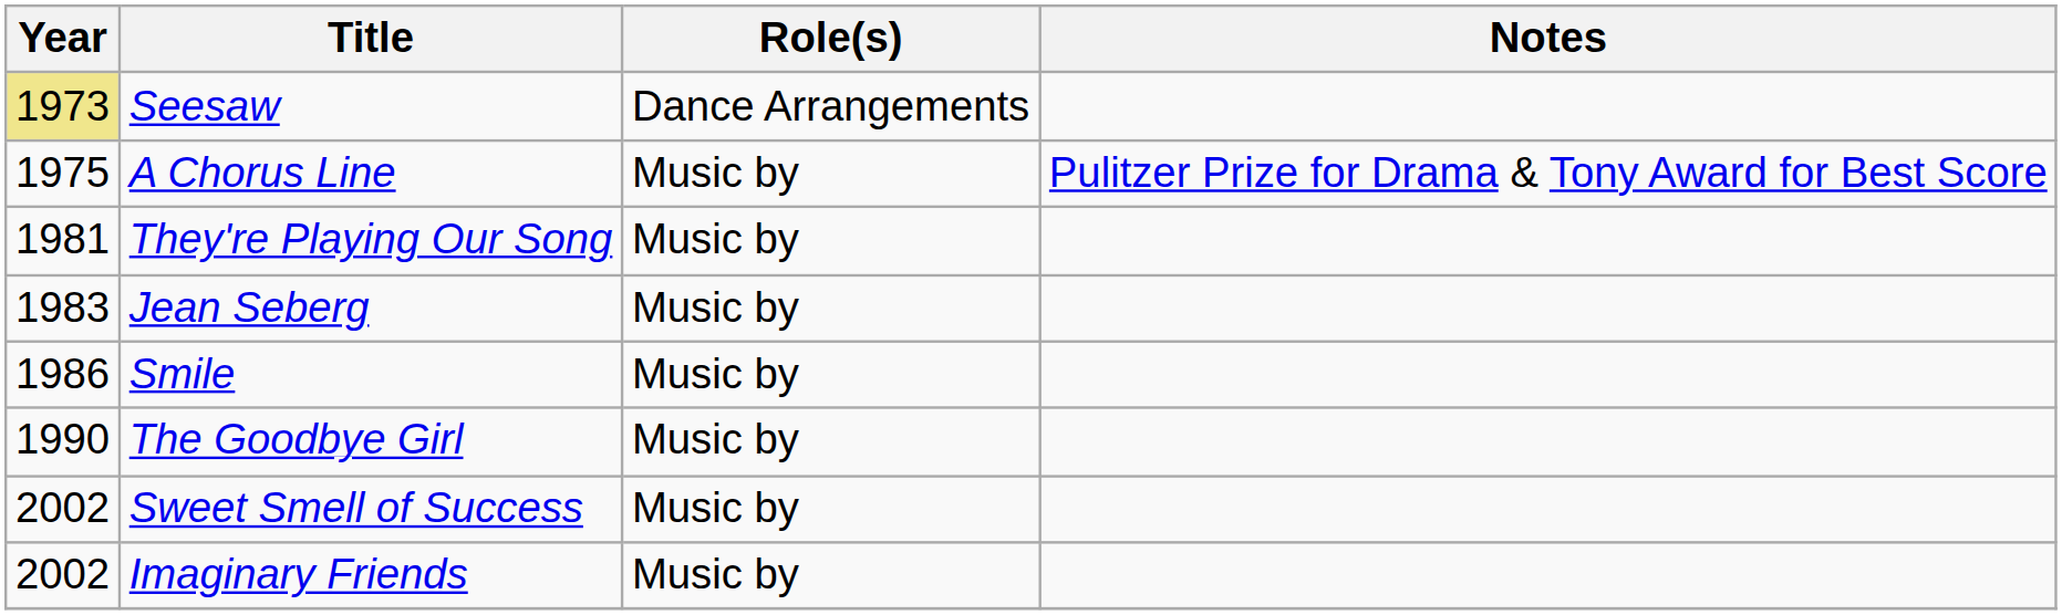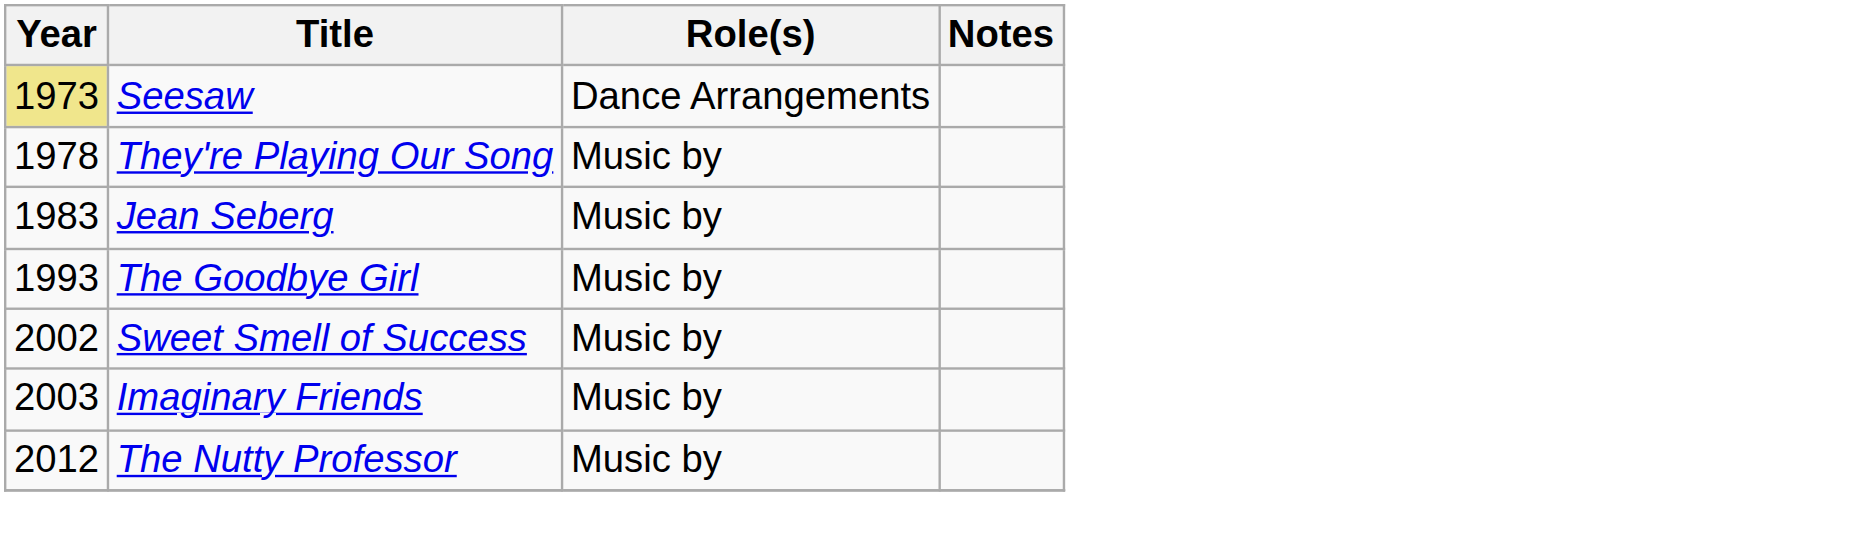- row: 1975 | A Chorus Line | Music by | Pulitzer Prize for Drama & Tony Award for Best Score
They're Playing Our Song | Year: 1981 -> 1978
- row: 1986 | Smile | Music by
The Goodbye Girl | Year: 1990 -> 1993
Imaginary Friends | Year: 2002 -> 2003
+ row: 2012 | The Nutty Professor | Music by
